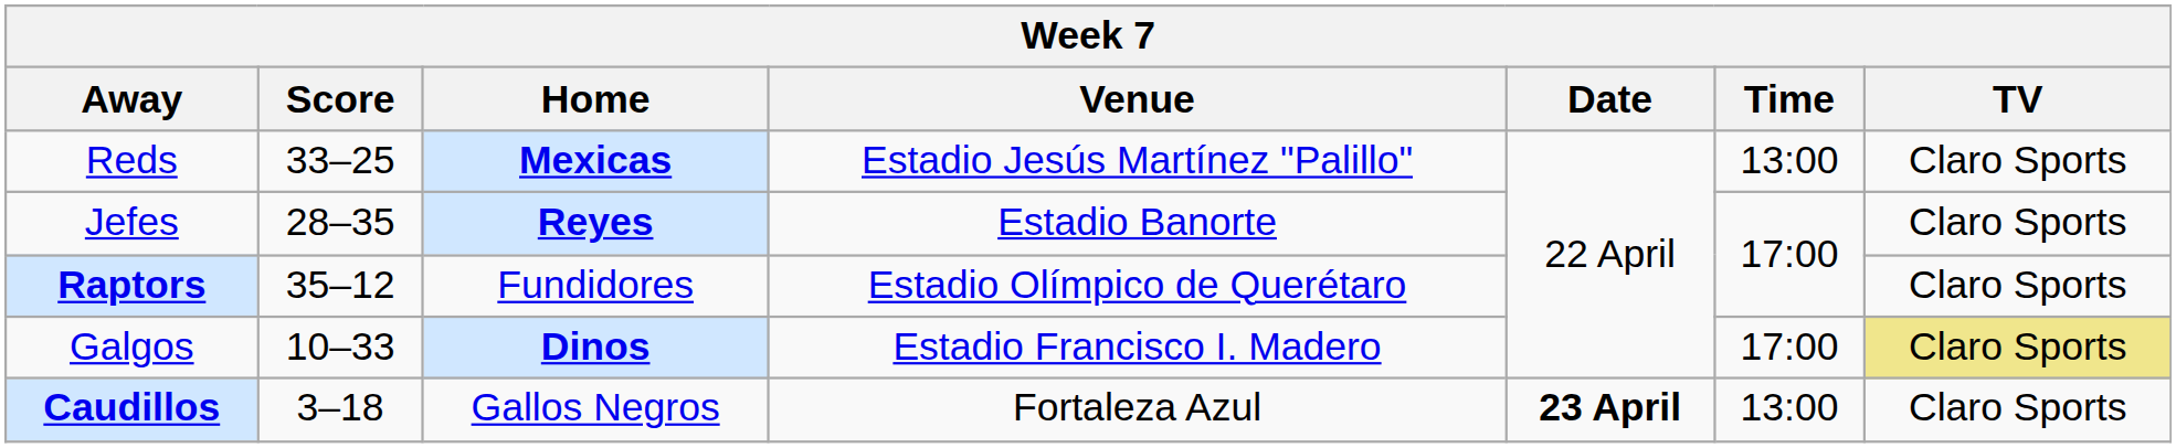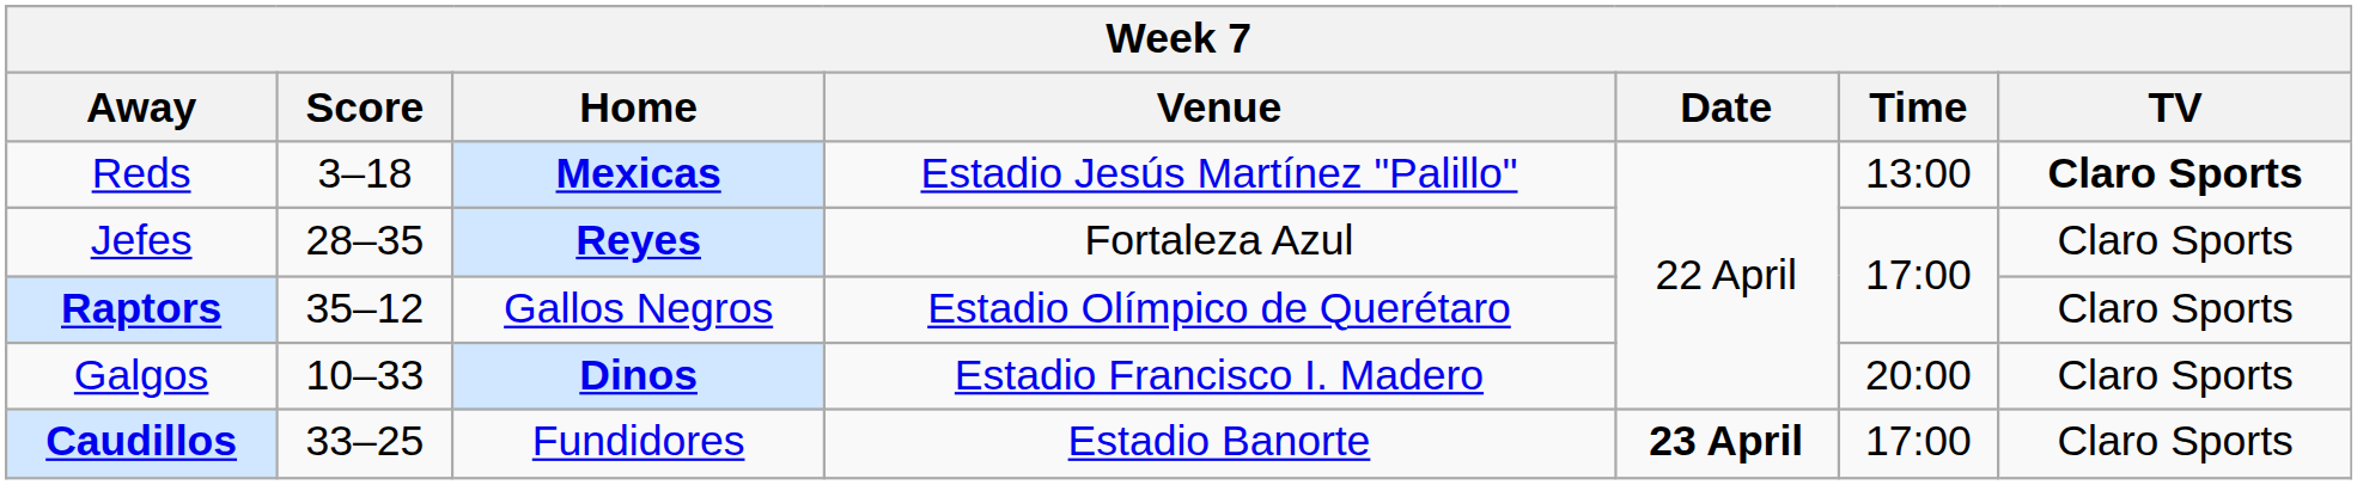Reds | Score: 33–25 -> 3–18
Reds | TV: normal -> bold
Jefes | Venue: Estadio Banorte -> Fortaleza Azul
Raptors | Home: Fundidores -> Gallos Negros
Galgos | Time: 17:00 -> 20:00
Galgos | TV: khaki background -> no background
Caudillos | Score: 3–18 -> 33–25
Caudillos | Home: Gallos Negros -> Fundidores
Caudillos | Venue: Fortaleza Azul -> Estadio Banorte
Caudillos | Time: 13:00 -> 17:00
